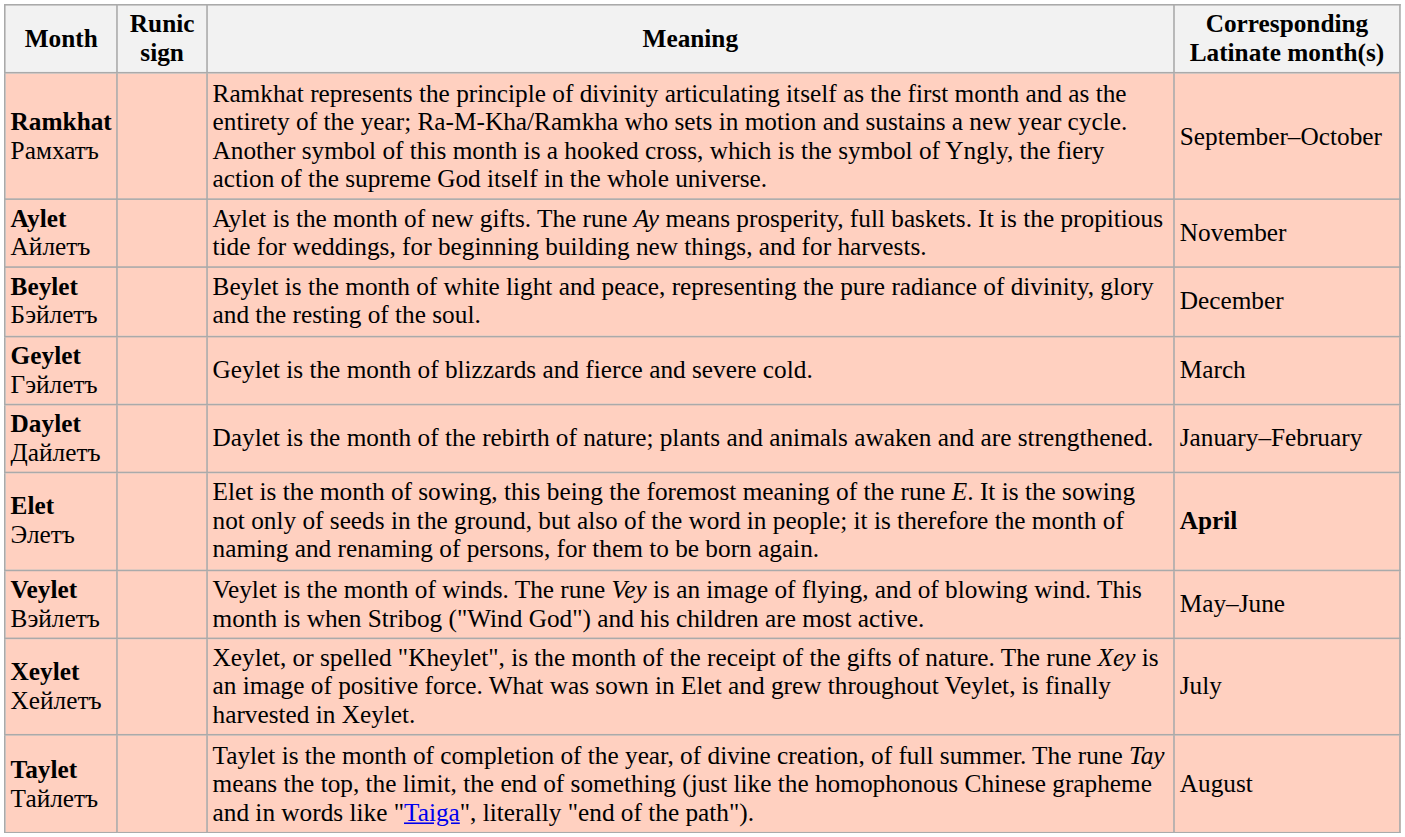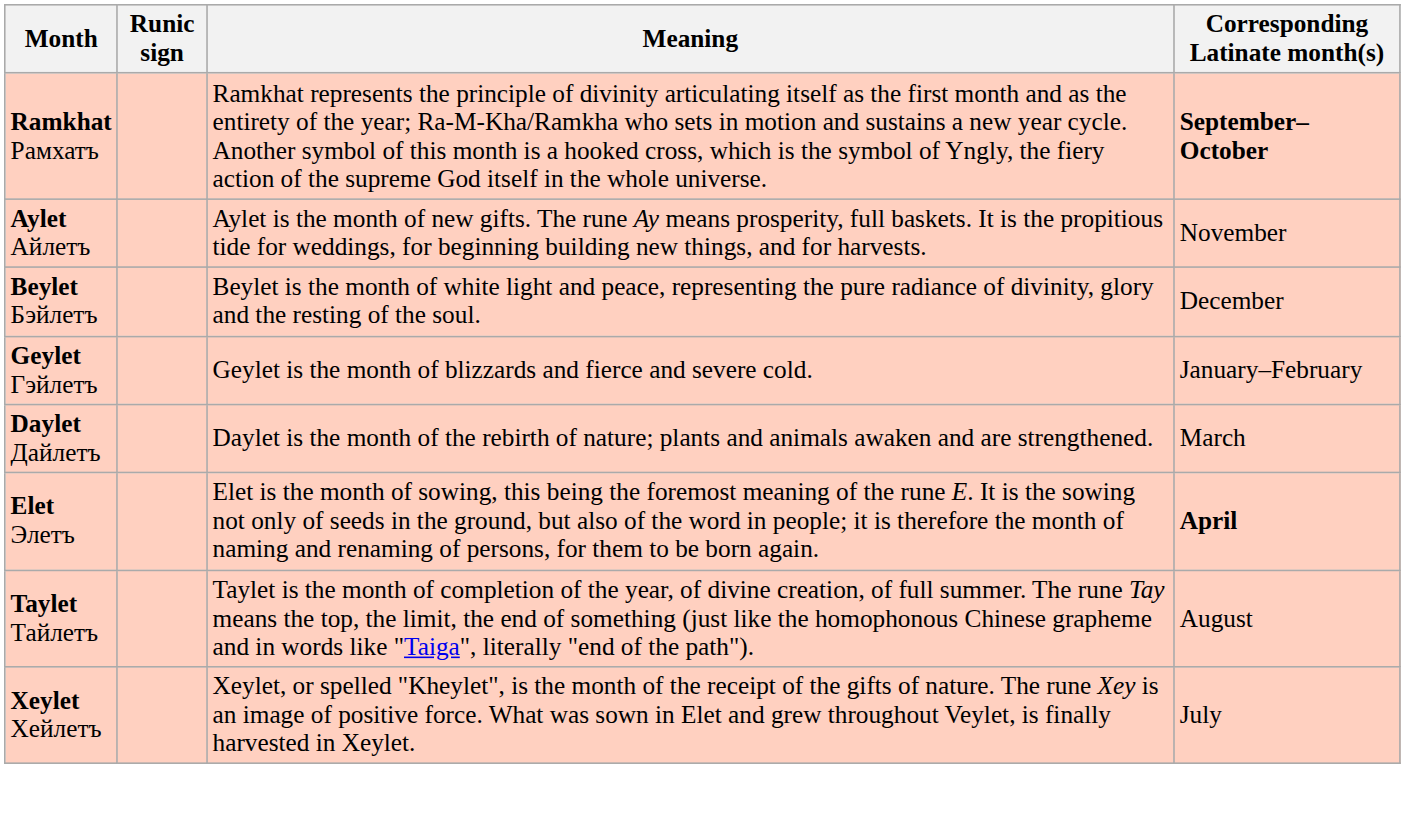Ramkhat Рамхатъ | Corresponding Latinate month(s): normal -> bold
Geylet Гэйлетъ | Corresponding Latinate month(s): March -> January–February
Daylet Дайлетъ | Corresponding Latinate month(s): January–February -> March
- row: Veylet Вэйлетъ | Veylet is the month of winds. The rune Vey is an image of flying, and of blowing wind. This month is when Stribog ("Wind God") and his children are most active. | May–June
rows swapped: Xeylet Хейлетъ <-> Taylet Тайлетъ
